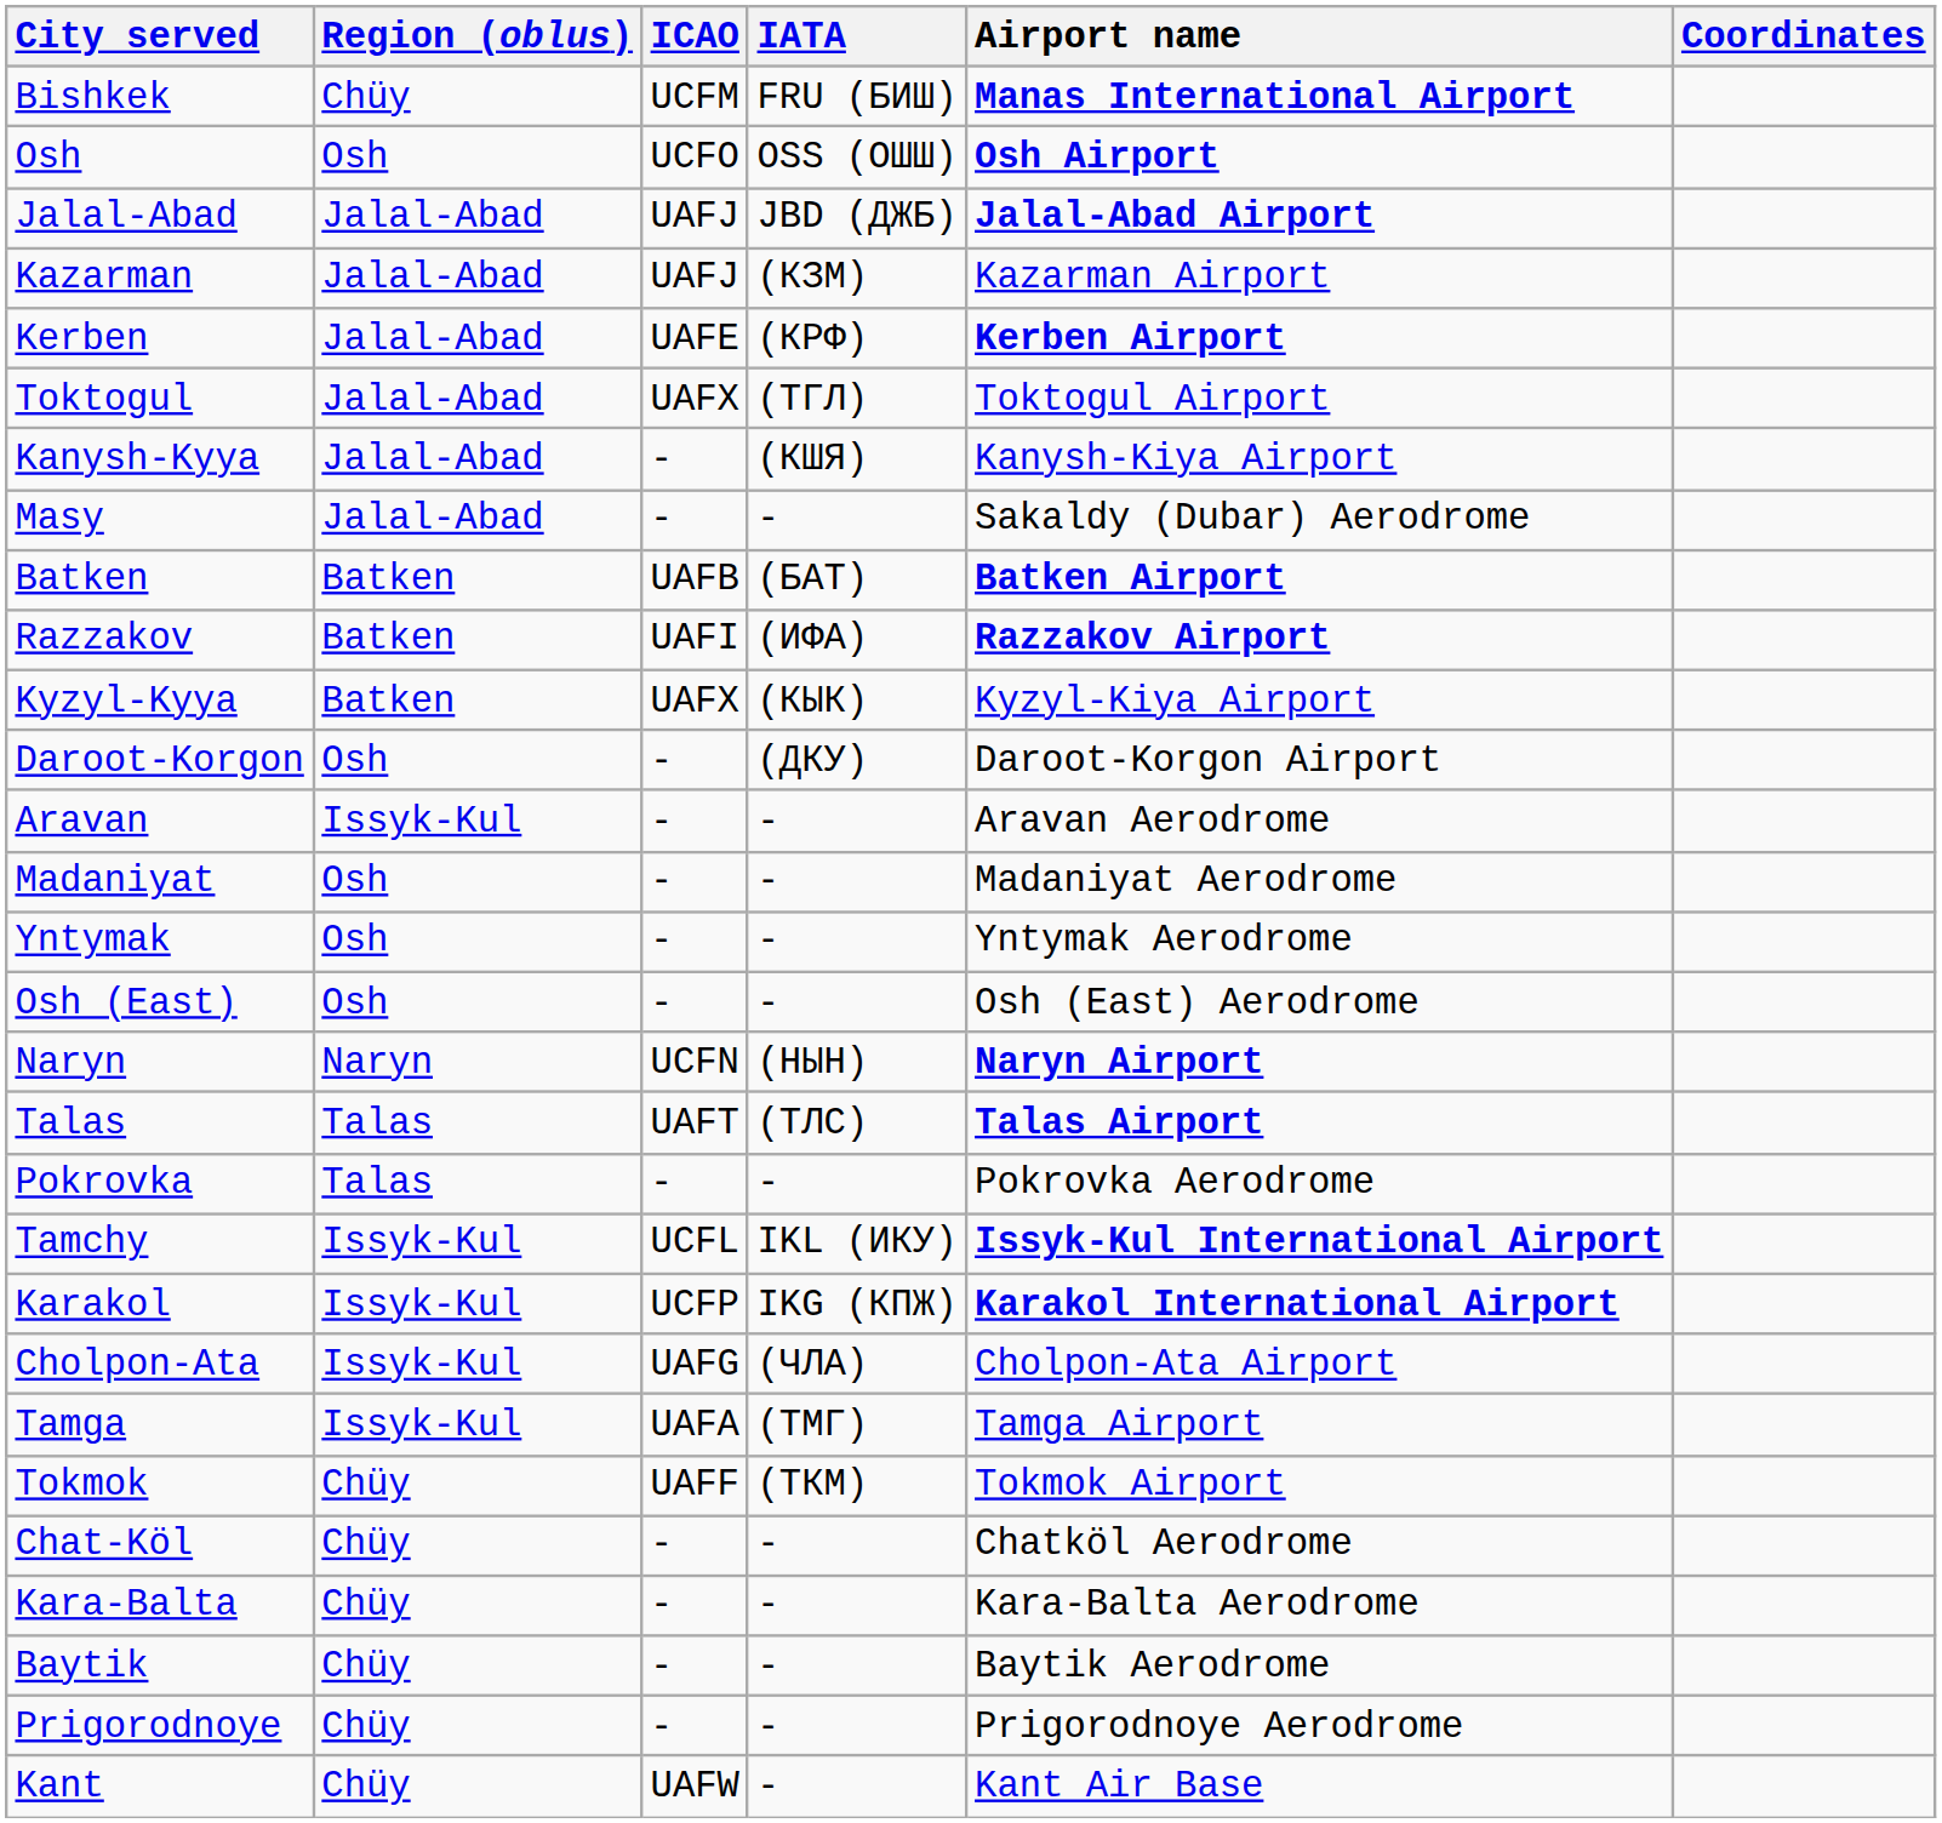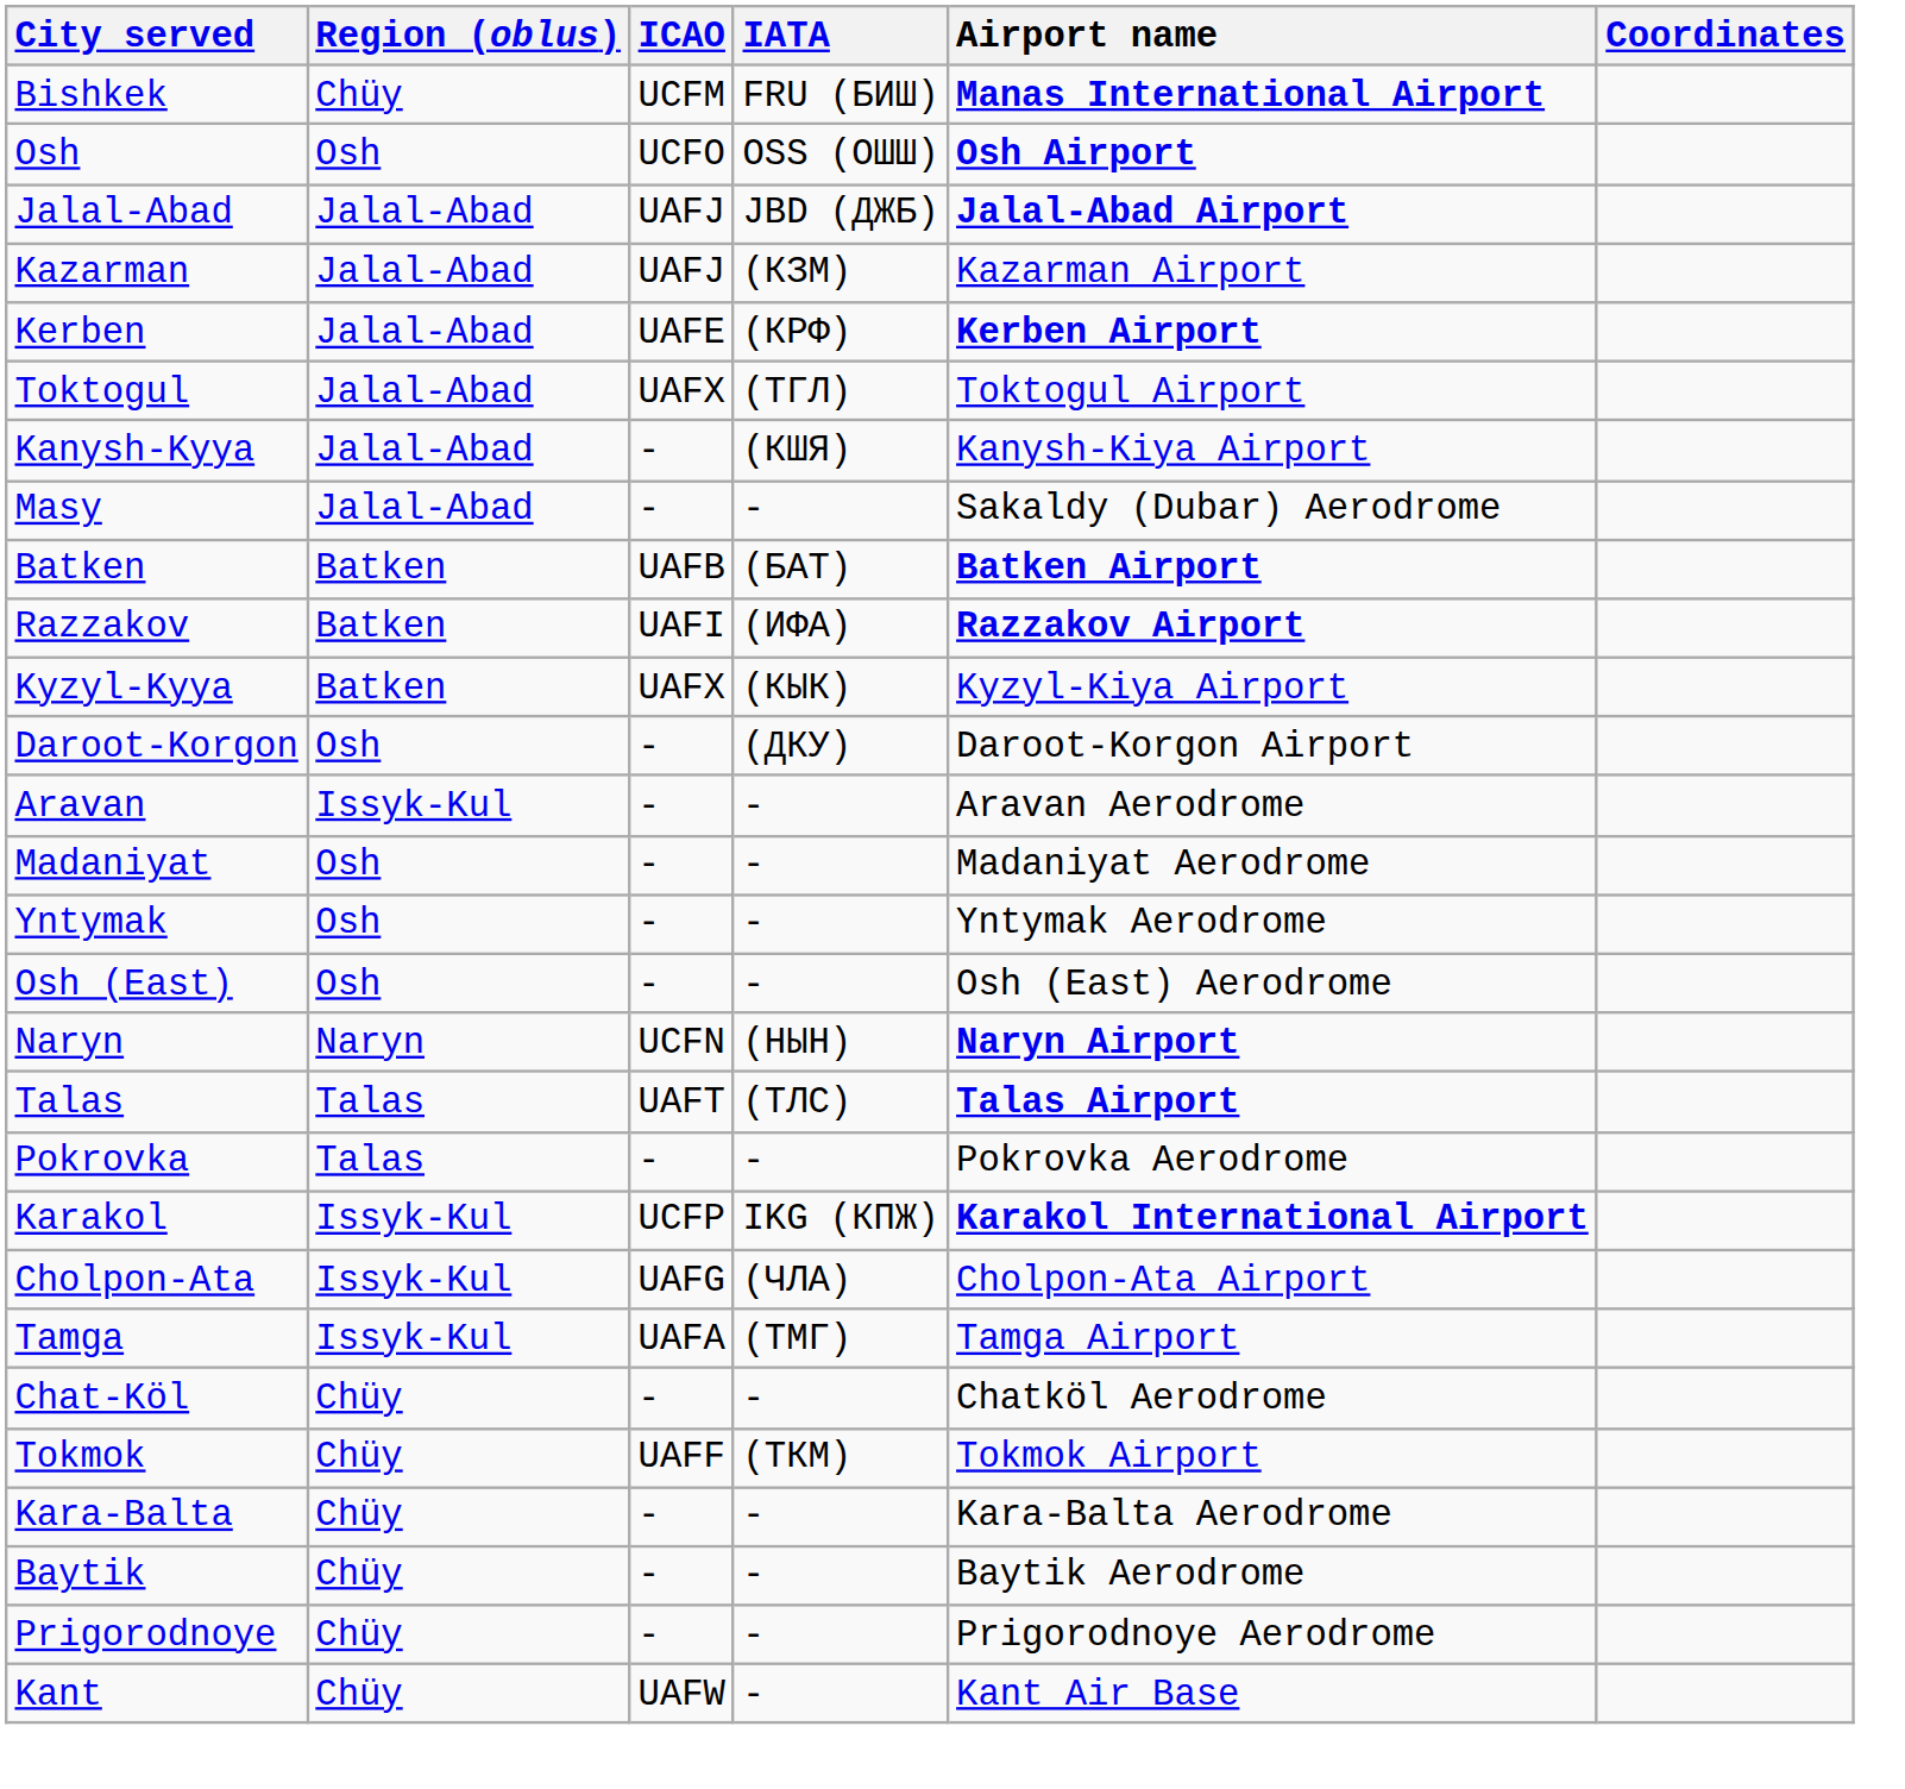- row: Tamchy | Issyk-Kul | UCFL | IKL (ИКУ) | Issyk-Kul International Airport
rows swapped: Tokmok <-> Chat-Köl
